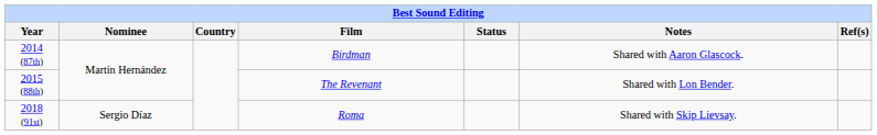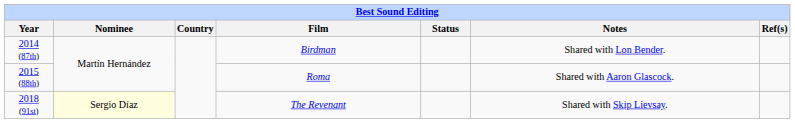2014 (87th) | Notes: Shared with Aaron Glascock. -> Shared with Lon Bender.
2015 (88th) | Film: The Revenant -> Roma
2015 (88th) | Notes: Shared with Lon Bender. -> Shared with Aaron Glascock.
2018 (91st) | Nominee: no background -> lightyellow background
2018 (91st) | Film: Roma -> The Revenant
